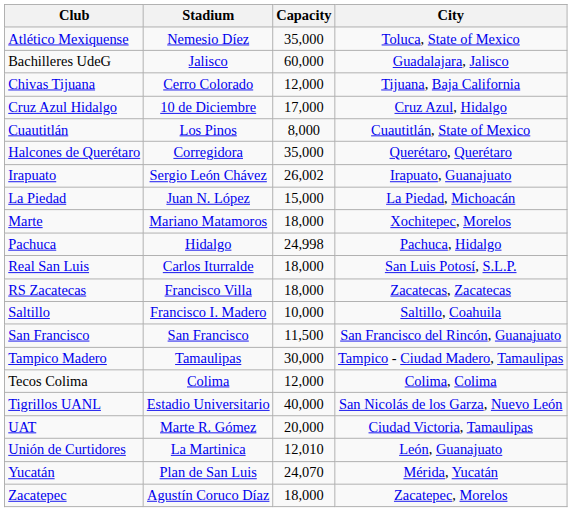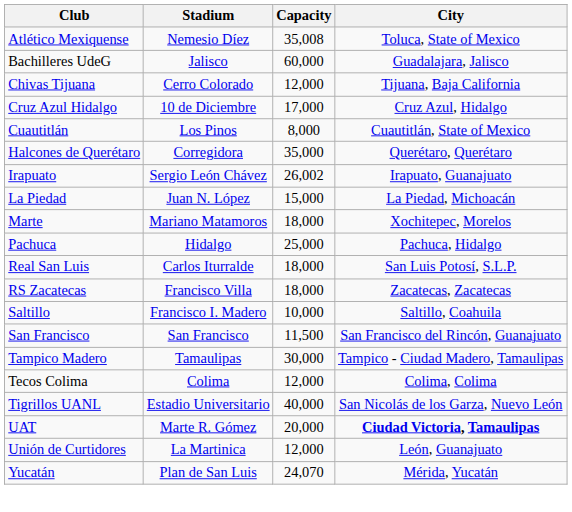Atlético Mexiquense | Capacity: 35,000 -> 35,008
Pachuca | Capacity: 24,998 -> 25,000
UAT | City: normal -> bold
Unión de Curtidores | Capacity: 12,010 -> 12,000
- row: Zacatepec | Agustín Coruco Díaz | 18,000 | Zacatepec, Morelos
